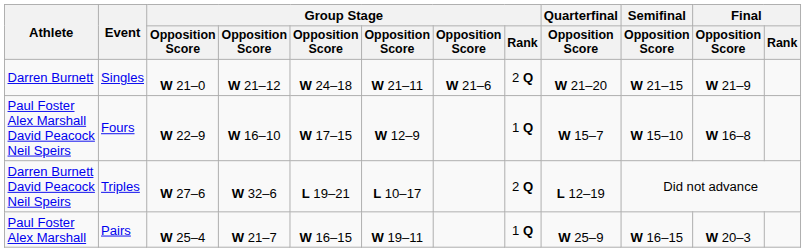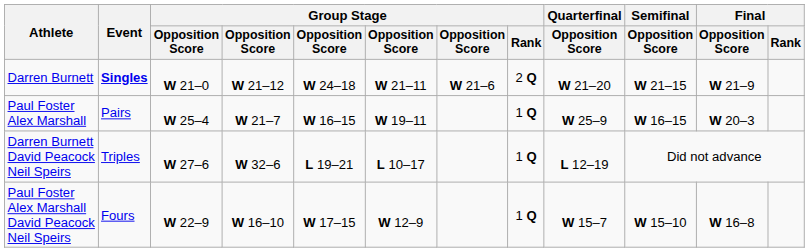Darren Burnett | Event: normal -> bold
rows swapped: Paul Foster Alex Marshall <-> Paul Foster Alex Marshall David Peacock Neil Speirs
Darren Burnett David Peacock Neil Speirs | Group Stage / Rank: 2 Q -> 1 Q
